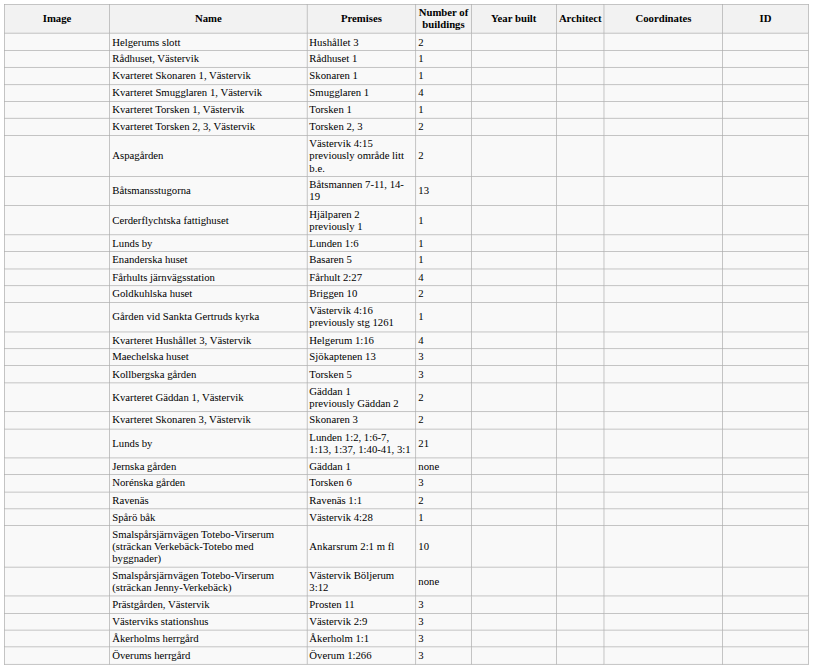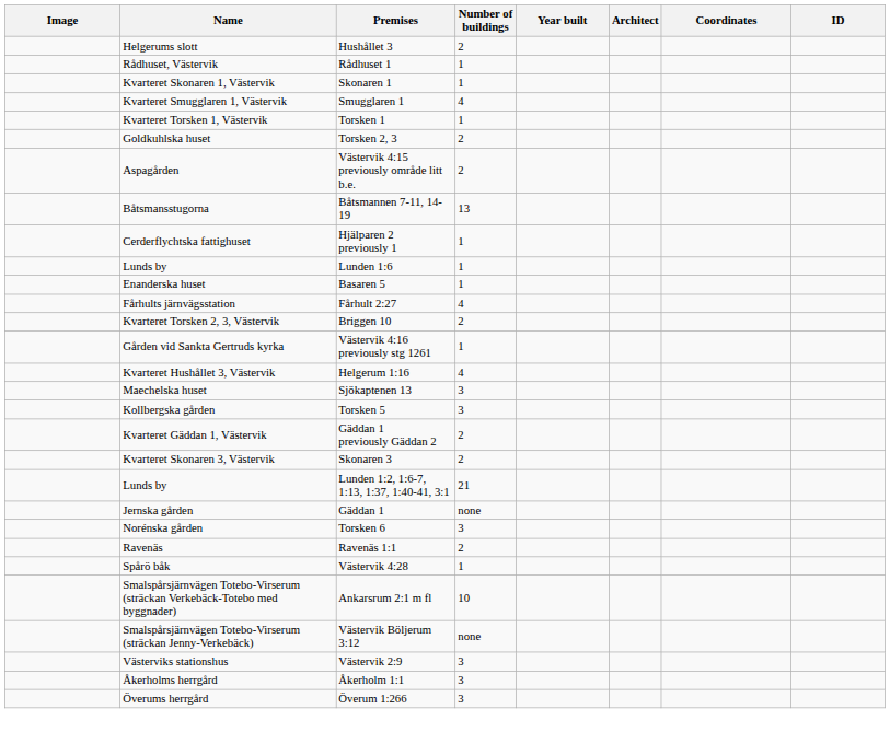Torsken 2, 3 | Name: Kvarteret Torsken 2, 3, Västervik -> Goldkuhlska huset
Briggen 10 | Name: Goldkuhlska huset -> Kvarteret Torsken 2, 3, Västervik
- row: Prästgården, Västervik | Prosten 11 | 3
